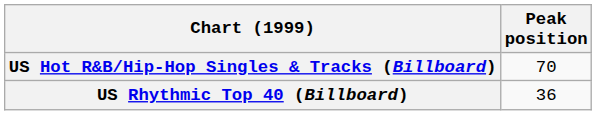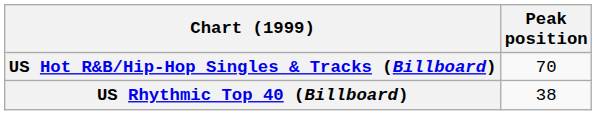US Rhythmic Top 40 (Billboard) | Peak position: 36 -> 38
